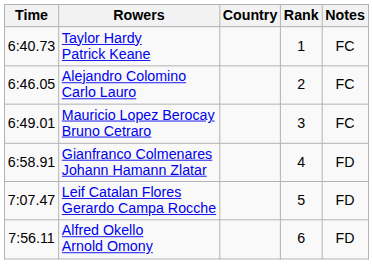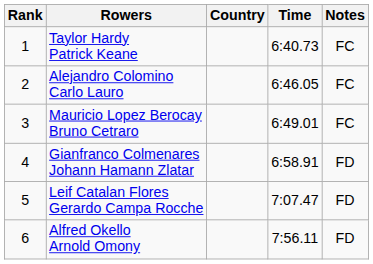columns swapped: Rank <-> Time
